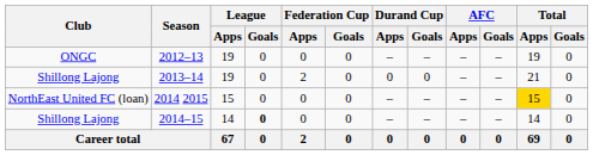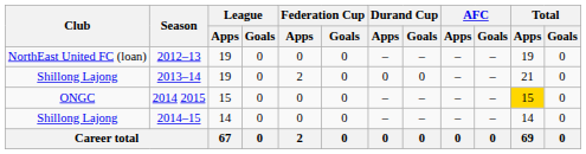2012–13 | Club: ONGC -> NorthEast United FC (loan)
2014 2015 | Club: NorthEast United FC (loan) -> ONGC
2014–15 | League / Goals: bold -> normal
